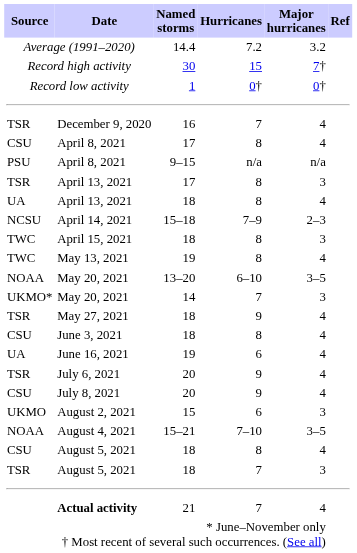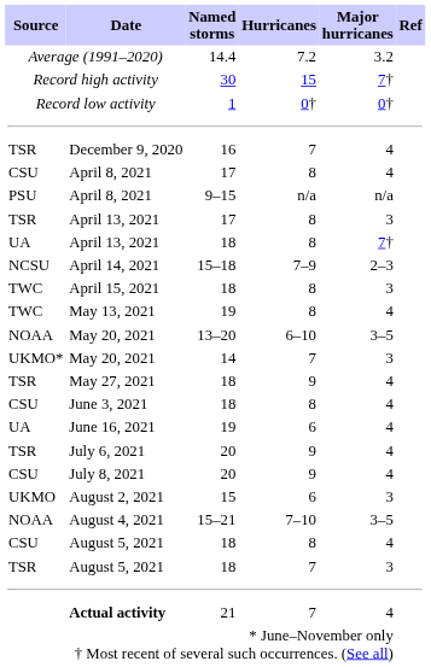UA / April 13, 2021 | Major hurricanes: 4 -> 7†
